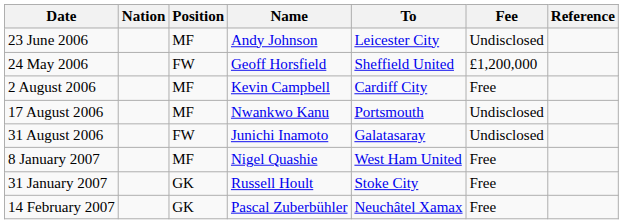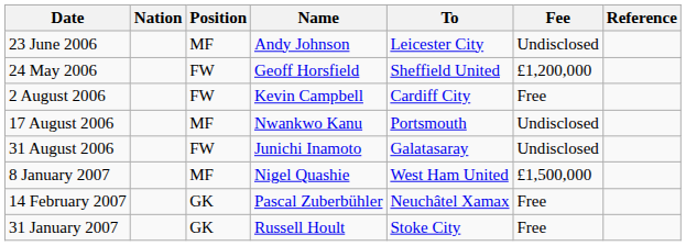2 August 2006 | Position: MF -> FW
8 January 2007 | Fee: Free -> £1,500,000
rows swapped: 31 January 2007 <-> 14 February 2007
